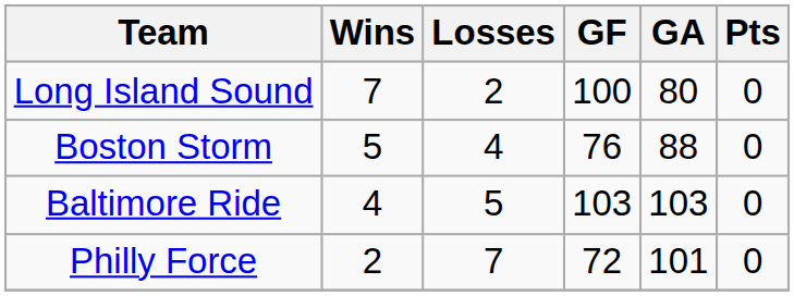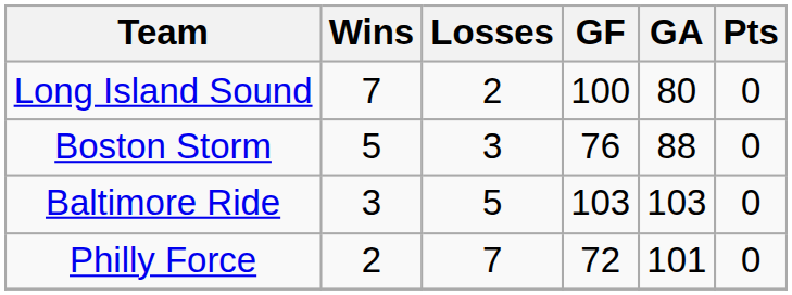Boston Storm | Losses: 4 -> 3
Baltimore Ride | Wins: 4 -> 3
